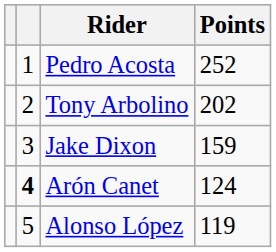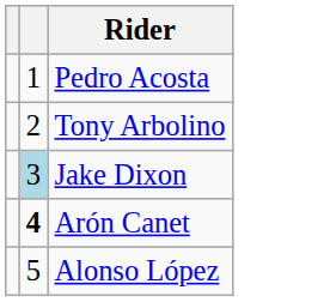- column: Points | 252 | 202 | 159 | 124 | 119
Jake Dixon | column 2: no background -> lightblue background
